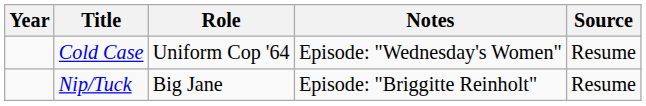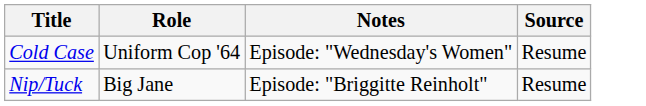- column: Year
